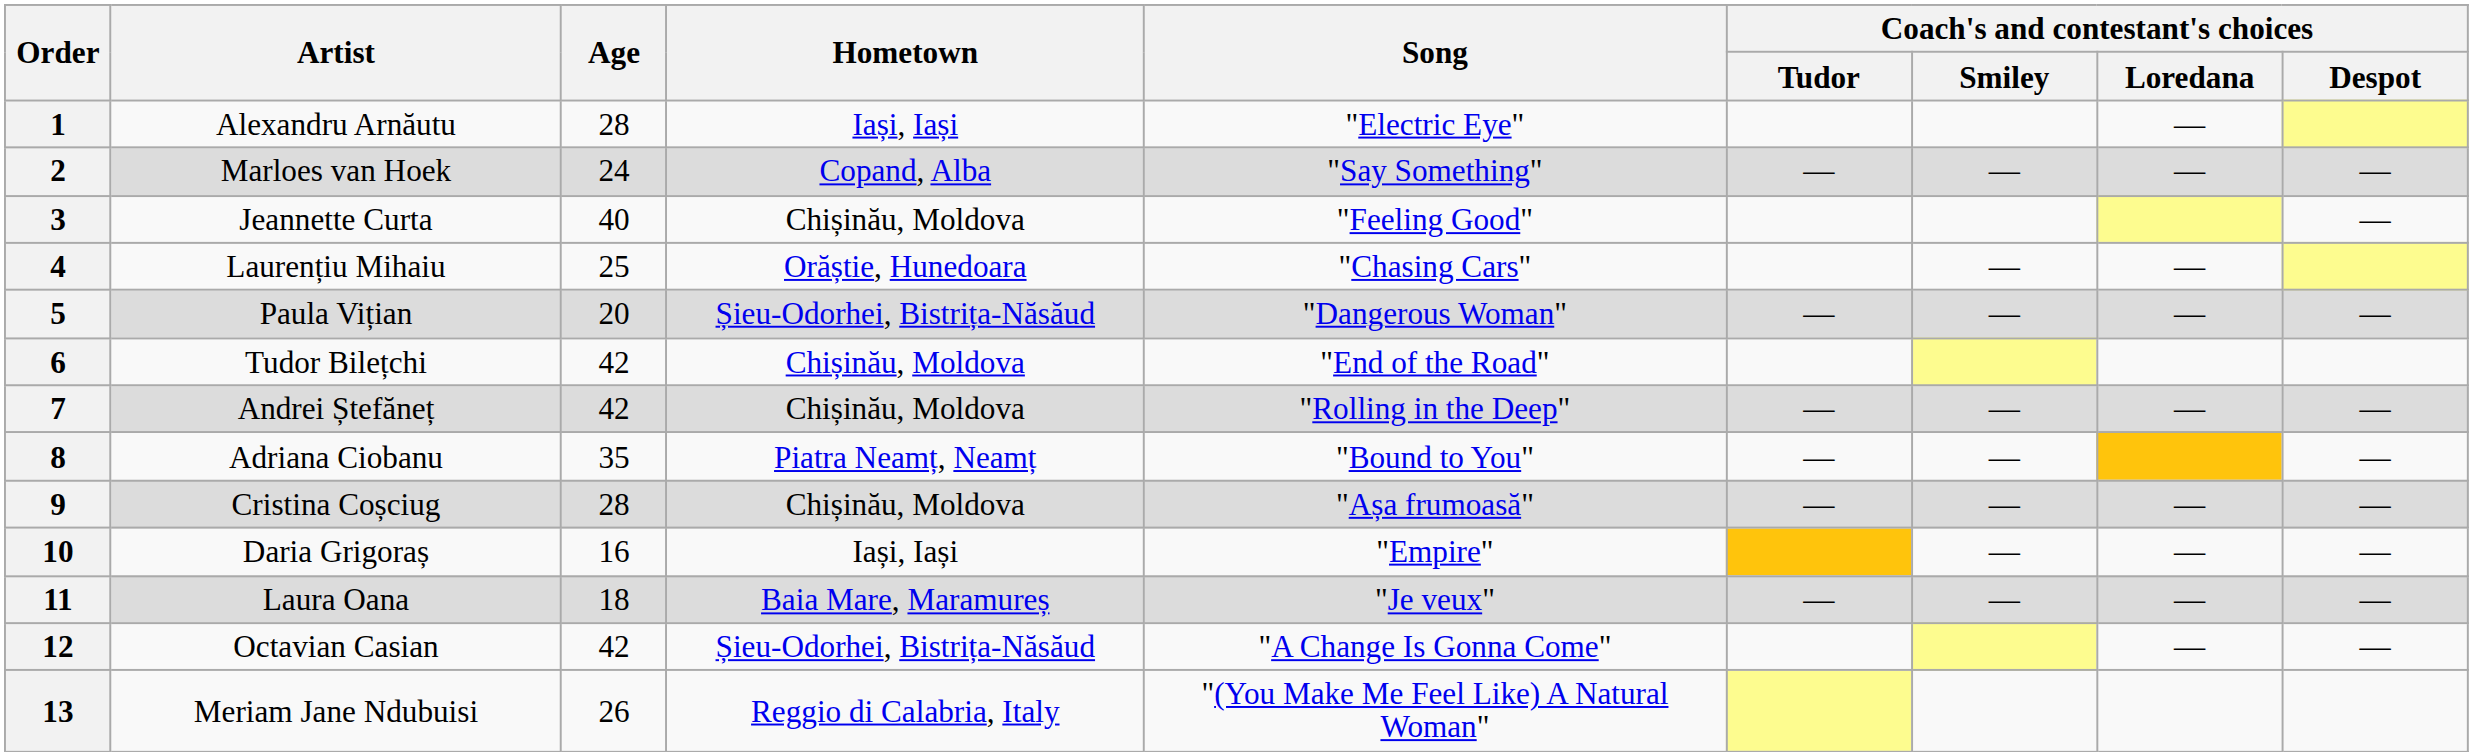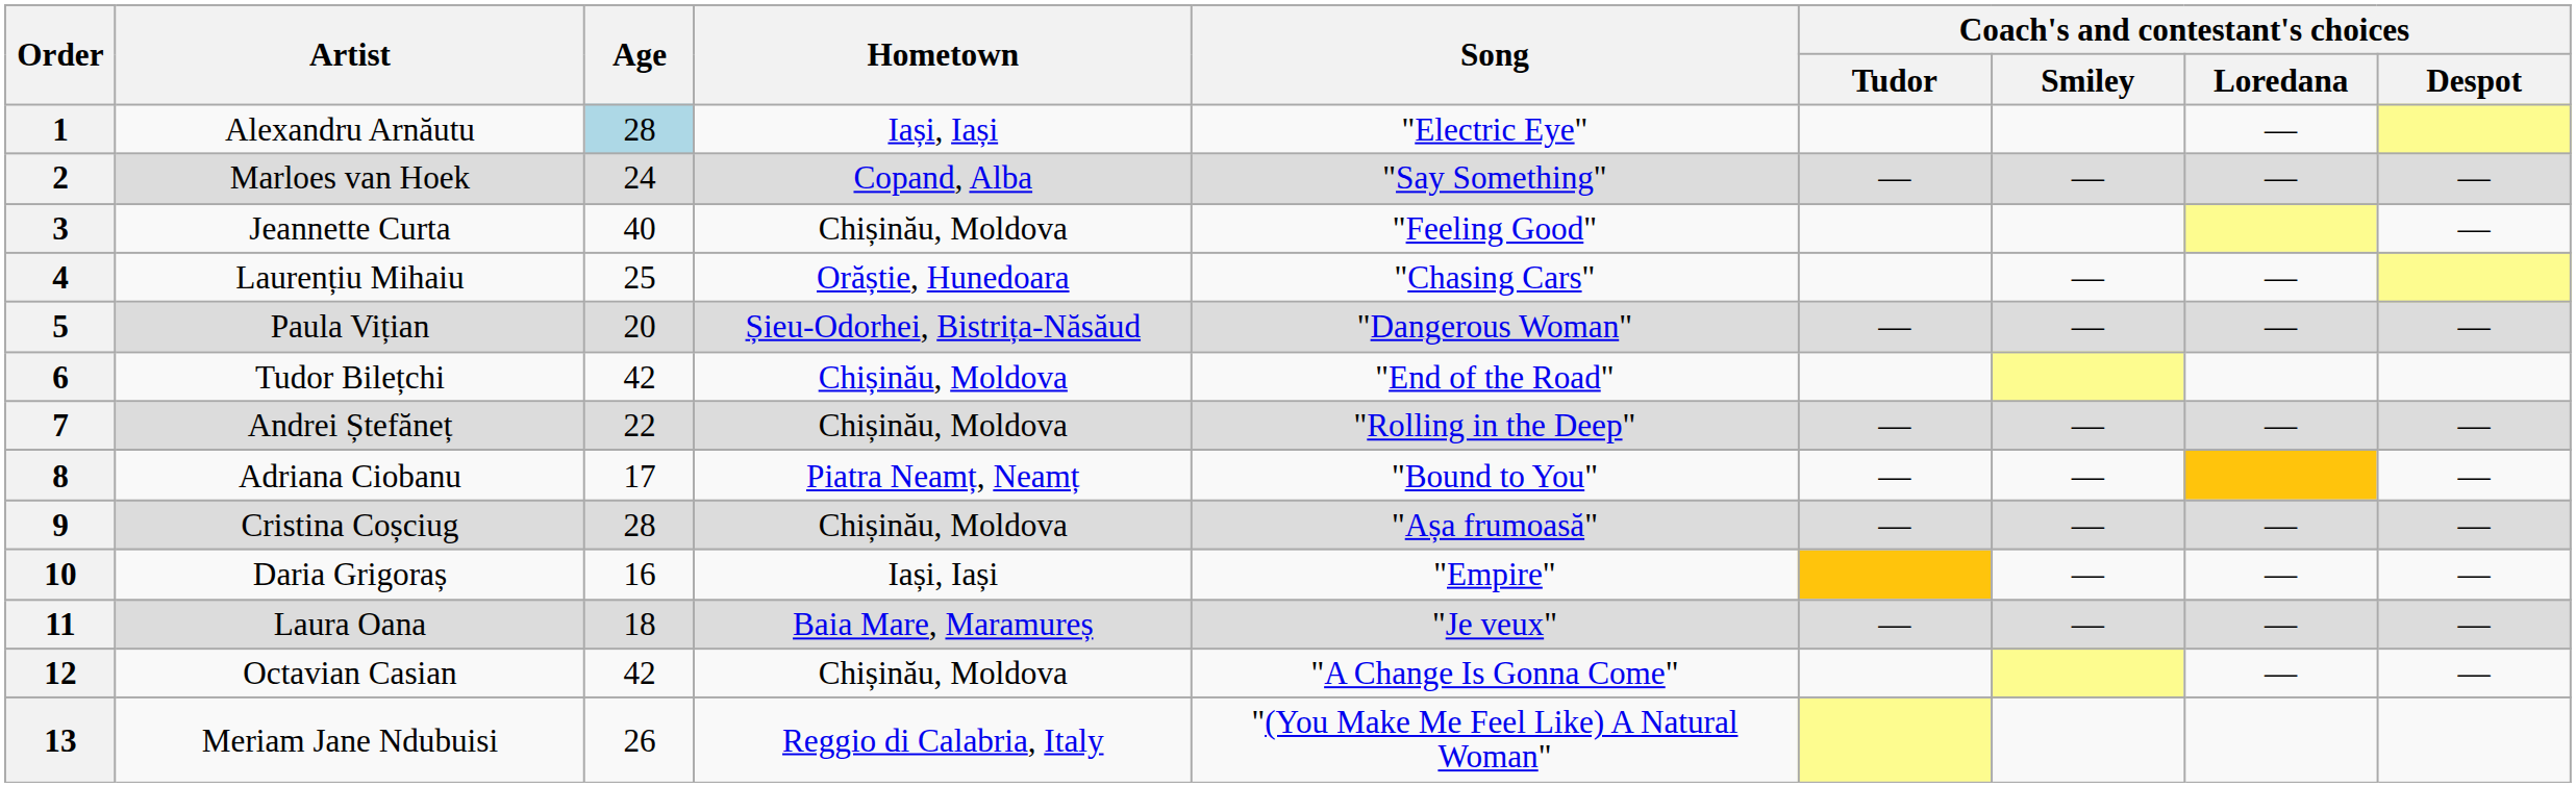1 | Age: no background -> lightblue background
7 | Age: 42 -> 22
8 | Age: 35 -> 17
12 | Hometown: Șieu-Odorhei, Bistrița-Năsăud -> Chișinău, Moldova
